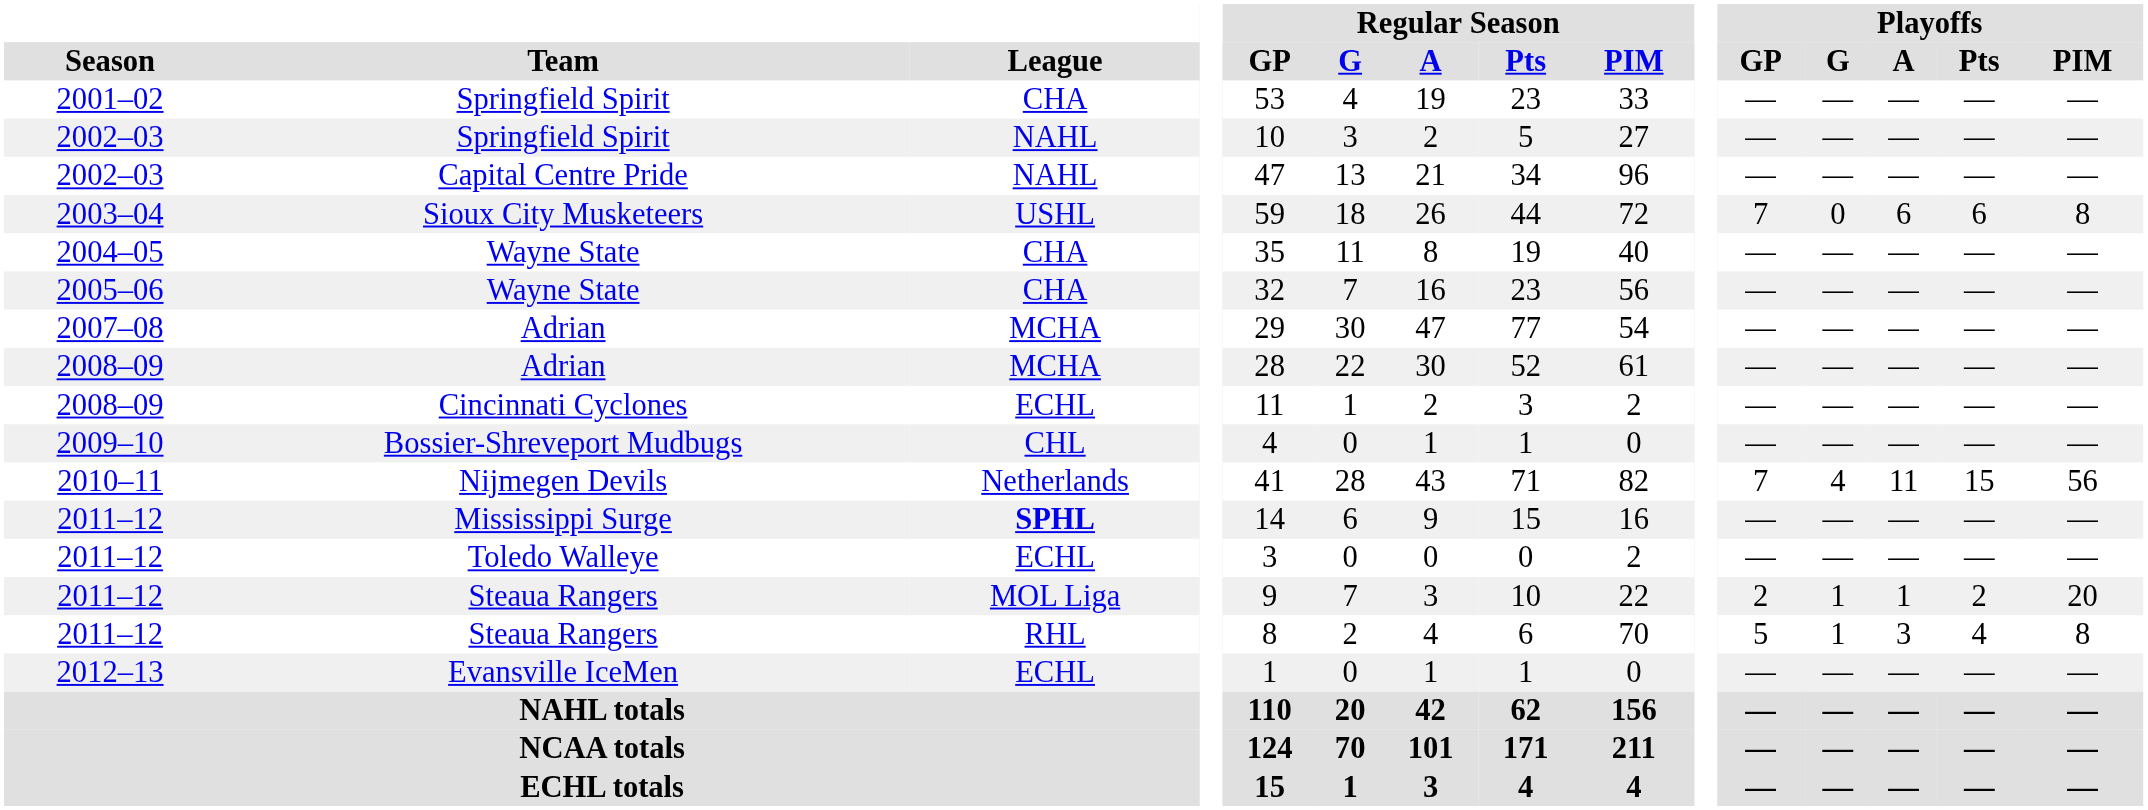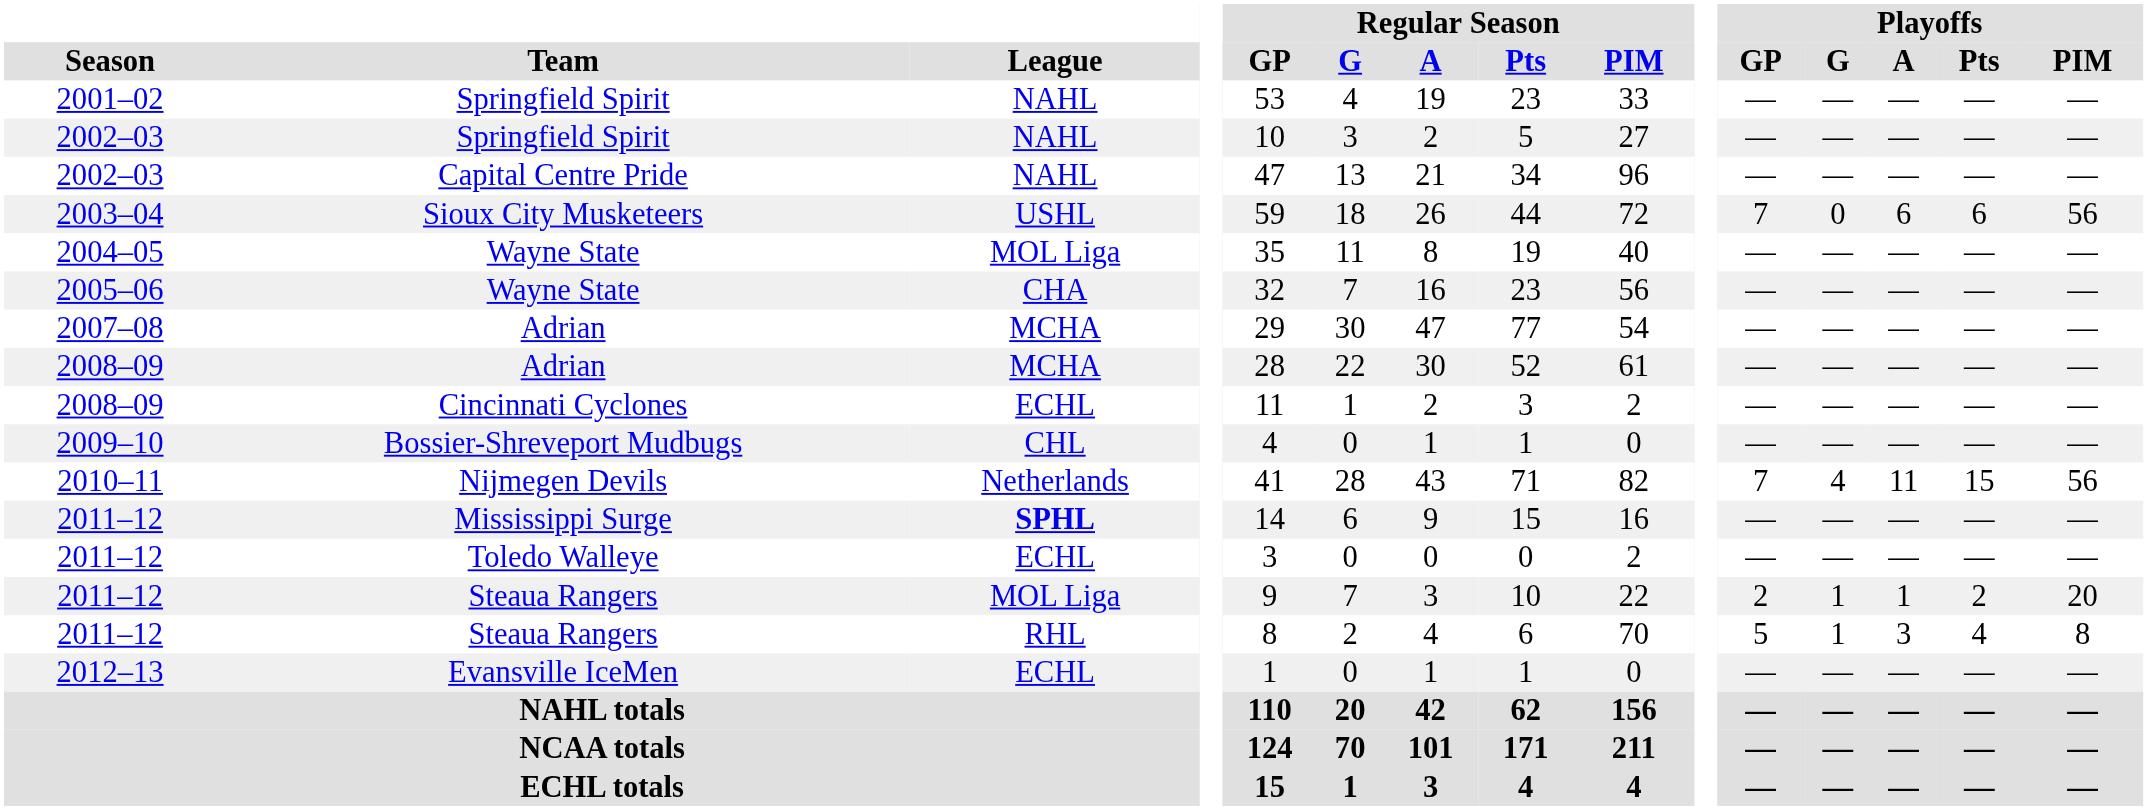2001–02 / Springfield Spirit | League: CHA -> NAHL
Sioux City Musketeers | Playoffs / PIM: 8 -> 56
2004–05 / Wayne State | League: CHA -> MOL Liga
